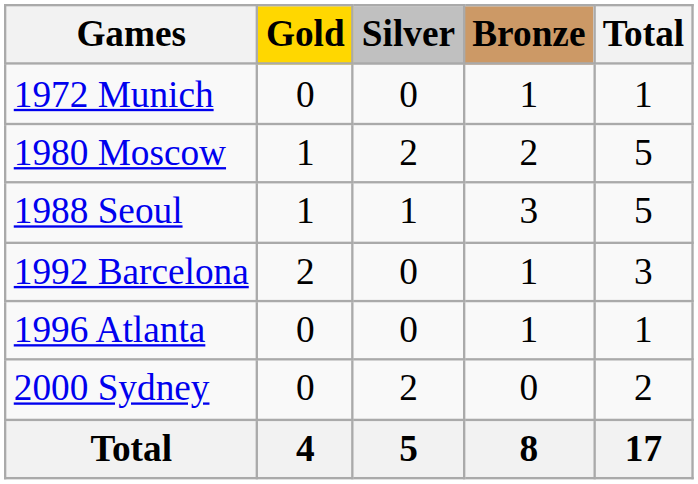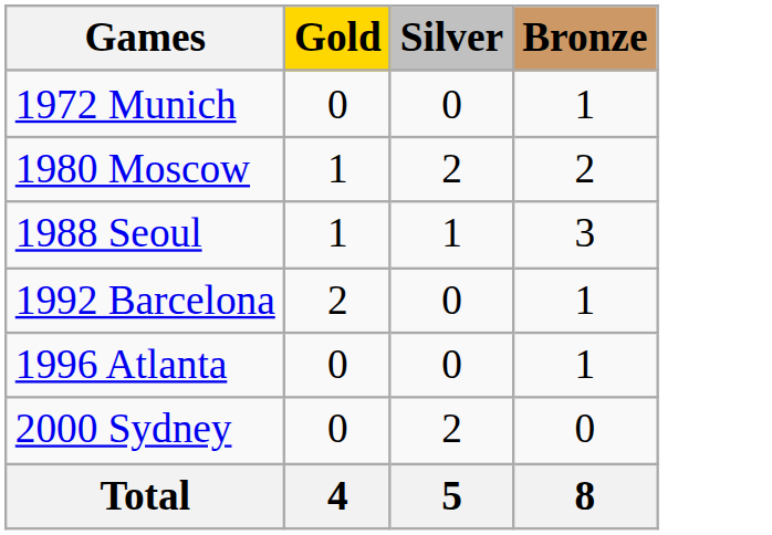- column: Total | 1 | 5 | 5 | 3 | 1 | 2 | 17
